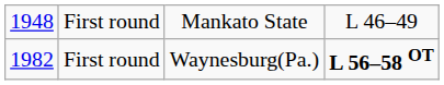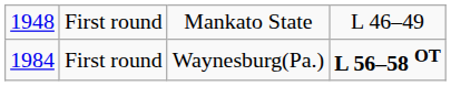First round / Waynesburg(Pa.) | column 1: 1982 -> 1984
